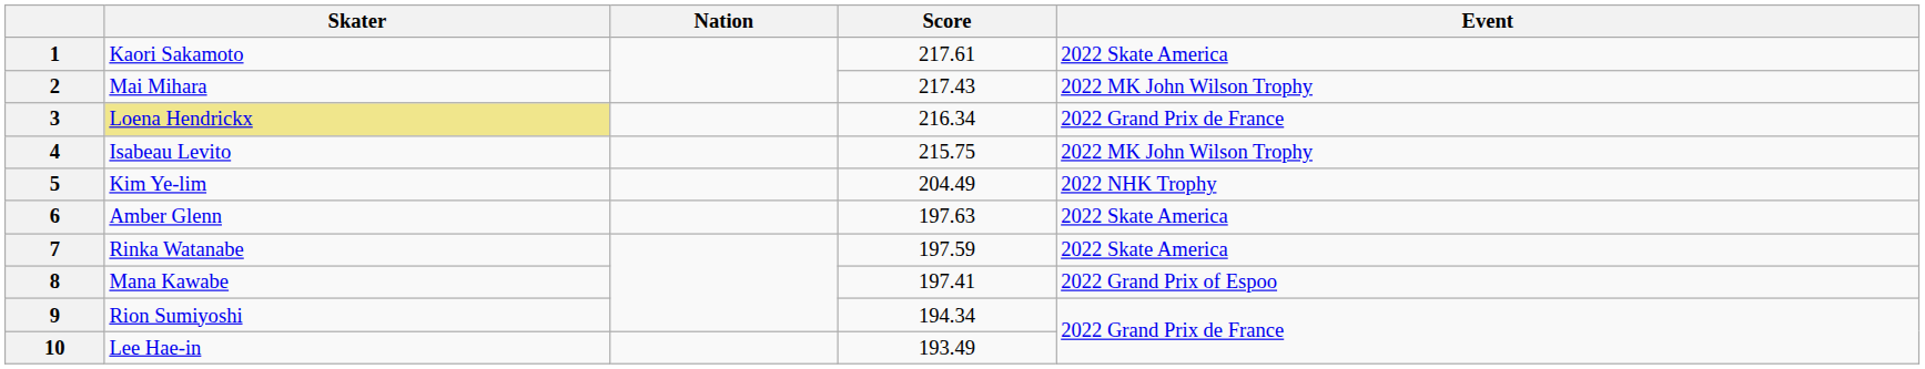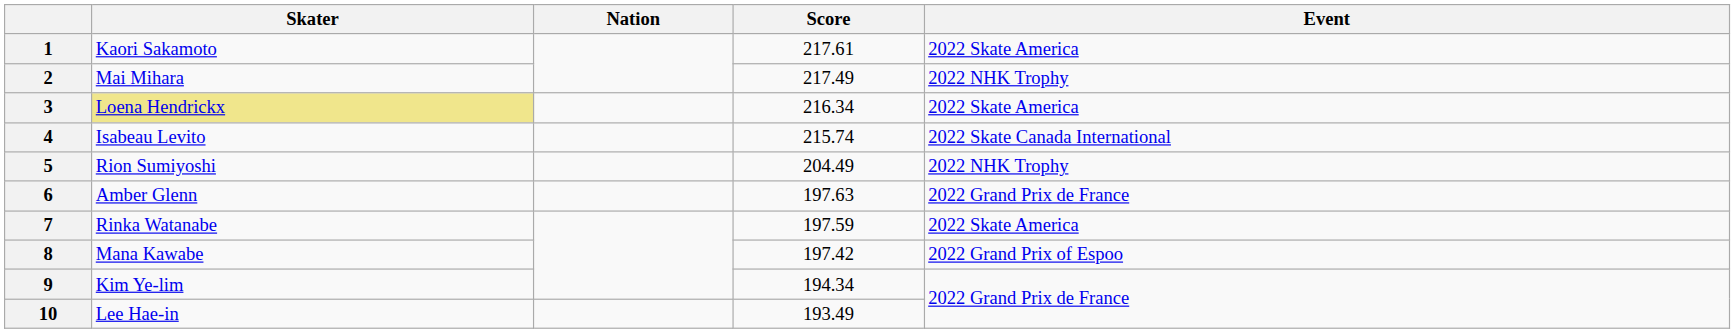2 | Score: 217.43 -> 217.49
2 | Event: 2022 MK John Wilson Trophy -> 2022 NHK Trophy
3 | Event: 2022 Grand Prix de France -> 2022 Skate America
4 | Score: 215.75 -> 215.74
4 | Event: 2022 MK John Wilson Trophy -> 2022 Skate Canada International
5 | Skater: Kim Ye-lim -> Rion Sumiyoshi
6 | Event: 2022 Skate America -> 2022 Grand Prix de France
8 | Score: 197.41 -> 197.42
9 | Skater: Rion Sumiyoshi -> Kim Ye-lim
